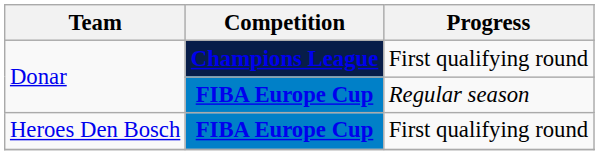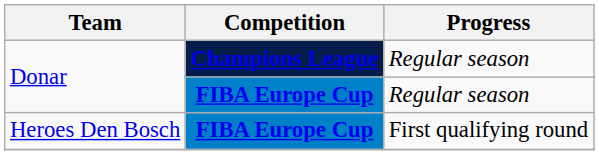Donar / Champions League | Progress: First qualifying round -> Regular season
